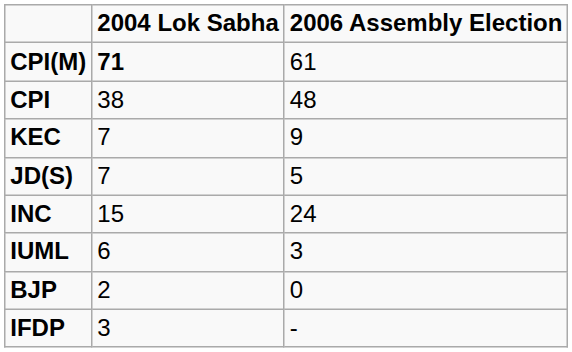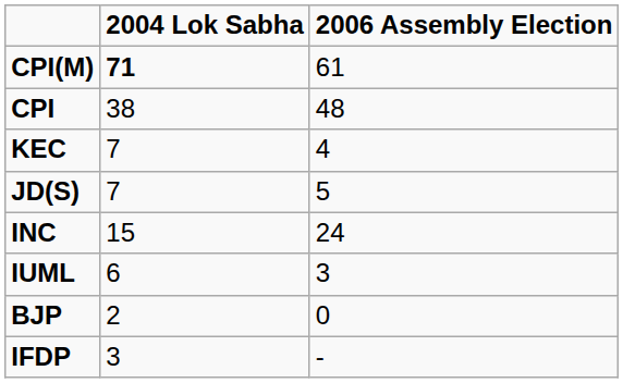KEC | 2006 Assembly Election: 9 -> 4
